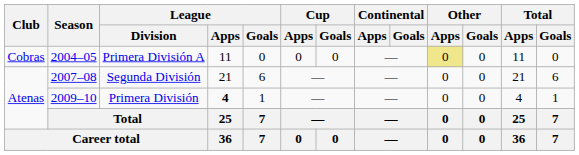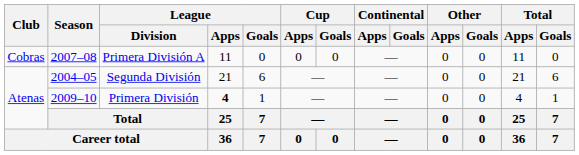Primera División A | Season: 2004–05 -> 2007–08
Primera División A | Other / Apps: khaki background -> no background
Segunda División | Season: 2007–08 -> 2004–05
